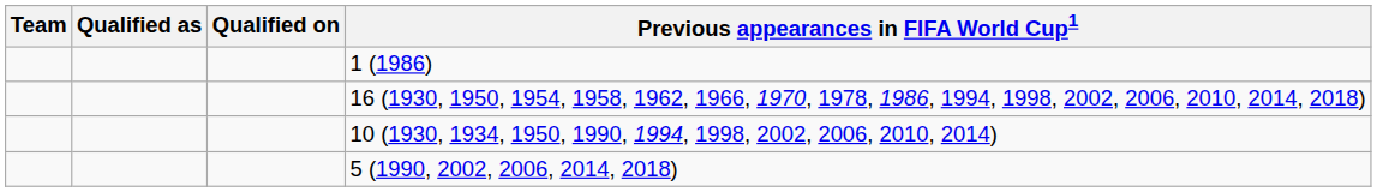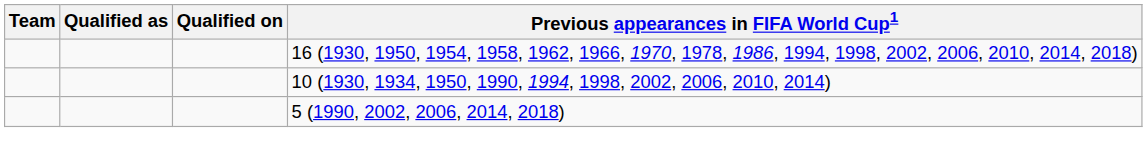- row: 1 (1986)
